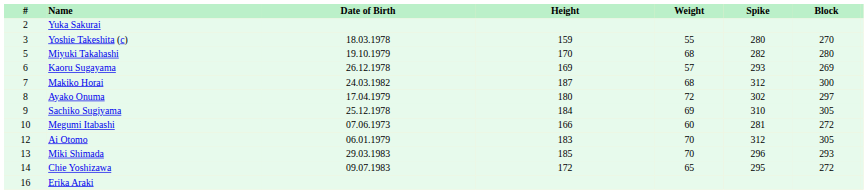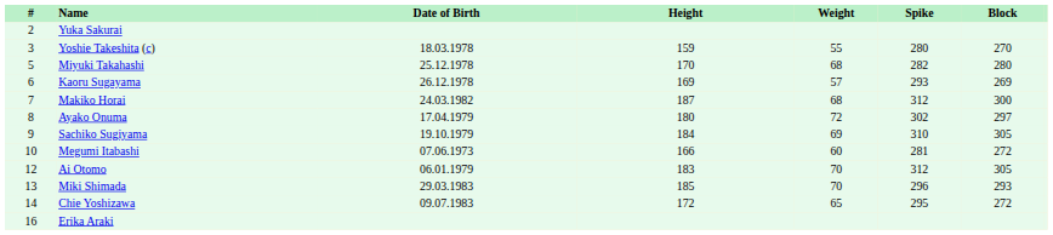Miyuki Takahashi | Date of Birth: 19.10.1979 -> 25.12.1978
Sachiko Sugiyama | Date of Birth: 25.12.1978 -> 19.10.1979
